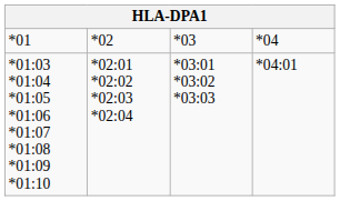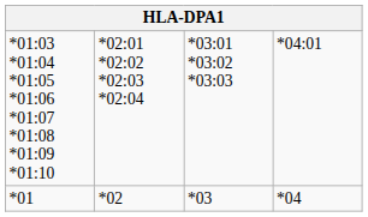rows swapped: *01 <-> *01:03 *01:04 *01:05 *01:06 *01:07 *01:08 *01:09 *01:10
